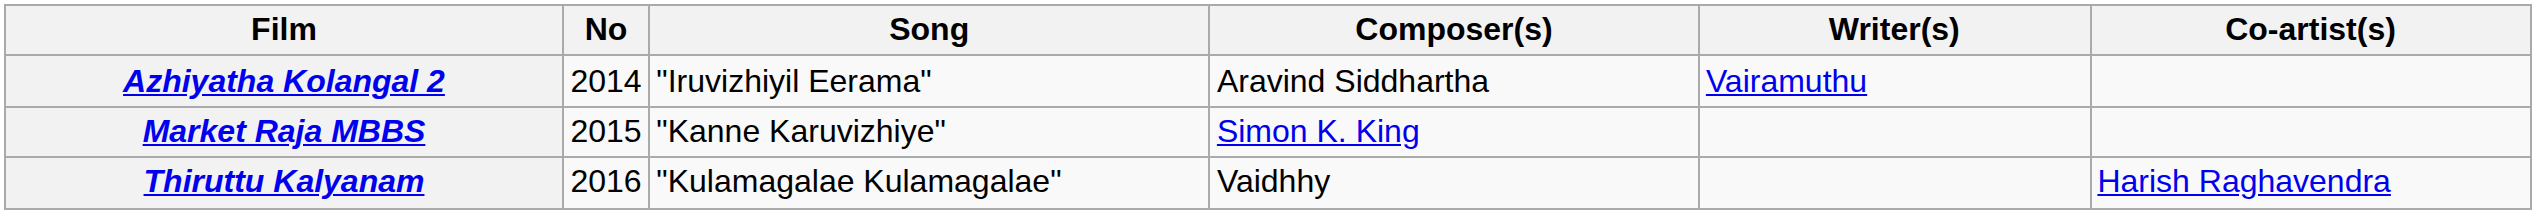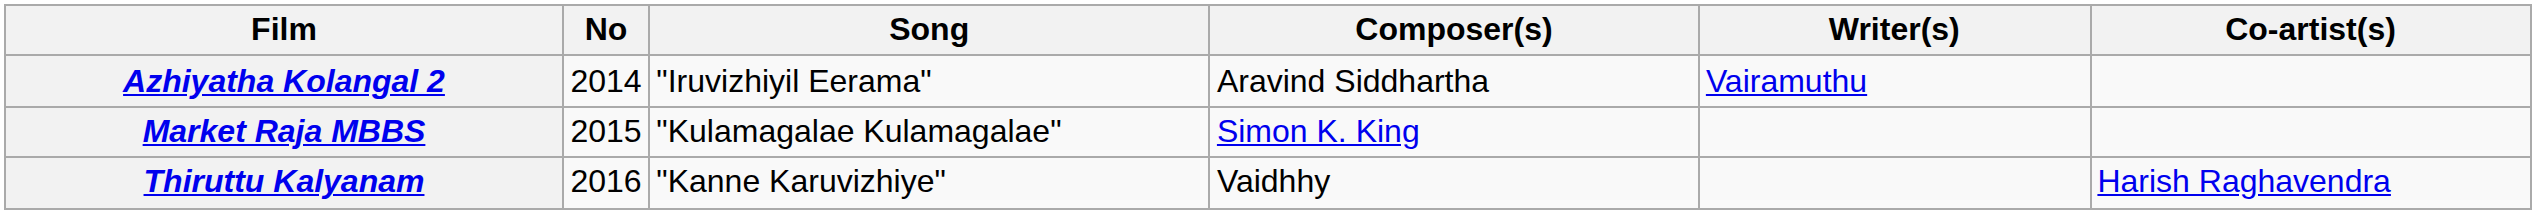Market Raja MBBS | Song: "Kanne Karuvizhiye" -> "Kulamagalae Kulamagalae"
Thiruttu Kalyanam | Song: "Kulamagalae Kulamagalae" -> "Kanne Karuvizhiye"
